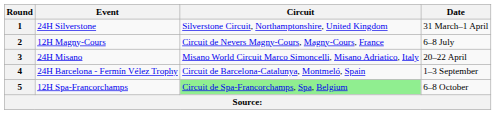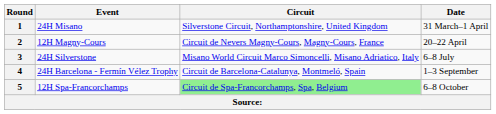1 | Event: 24H Silverstone -> 24H Misano
2 | Date: 6–8 July -> 20–22 April
3 | Event: 24H Misano -> 24H Silverstone
3 | Date: 20–22 April -> 6–8 July
